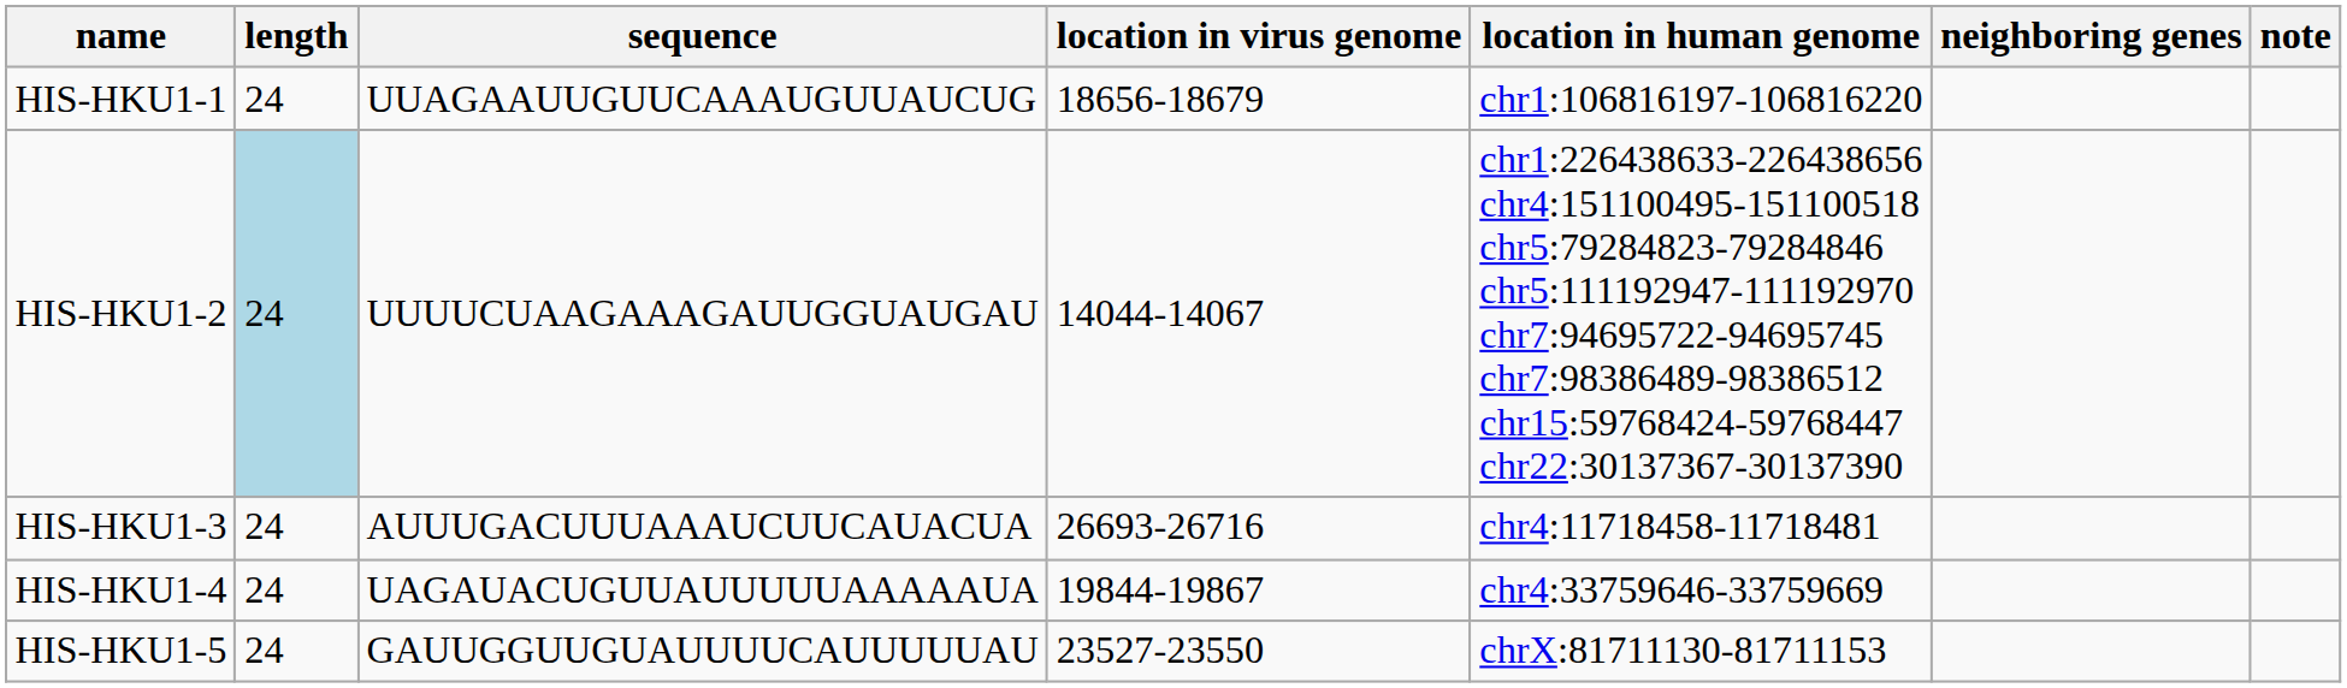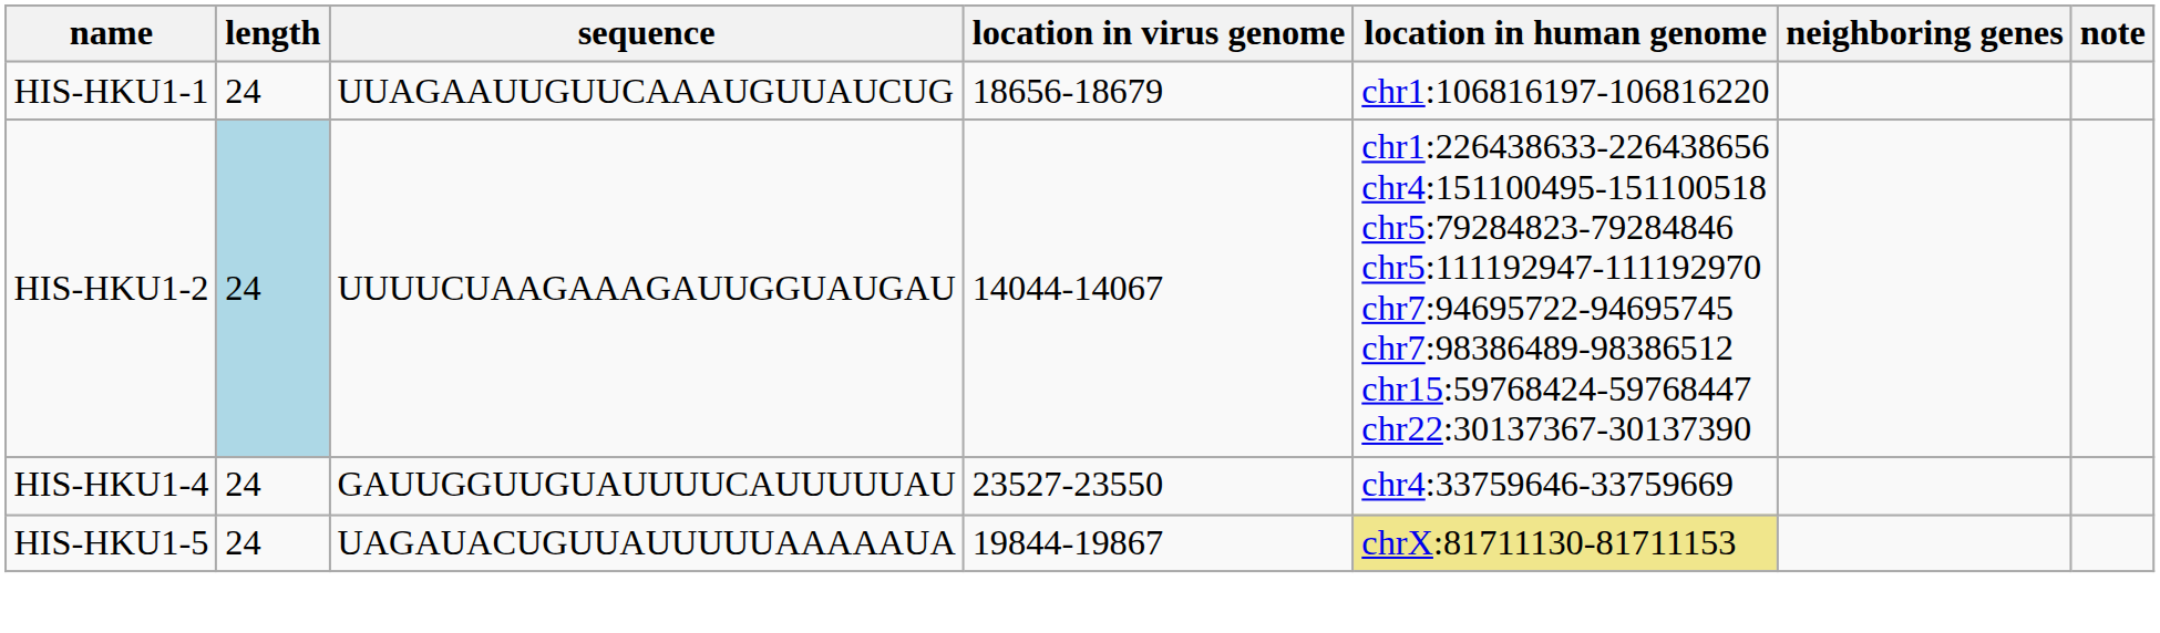- row: HIS-HKU1-3 | 24 | AUUUGACUUUAAAUCUUCAUACUA | 26693-26716 | chr4:11718458-11718481
HIS-HKU1-4 | sequence: UAGAUACUGUUAUUUUUAAAAAUA -> GAUUGGUUGUAUUUUCAUUUUUAU
HIS-HKU1-4 | location in virus genome: 19844-19867 -> 23527-23550
HIS-HKU1-5 | sequence: GAUUGGUUGUAUUUUCAUUUUUAU -> UAGAUACUGUUAUUUUUAAAAAUA
HIS-HKU1-5 | location in virus genome: 23527-23550 -> 19844-19867
HIS-HKU1-5 | location in human genome: no background -> khaki background
